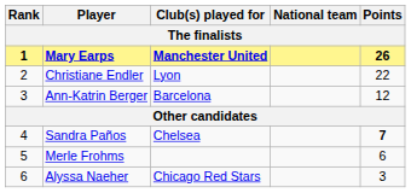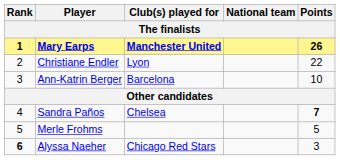Ann-Katrin Berger | Points: 12 -> 10
Merle Frohms | Points: 6 -> 5
Alyssa Naeher | Rank: normal -> bold
